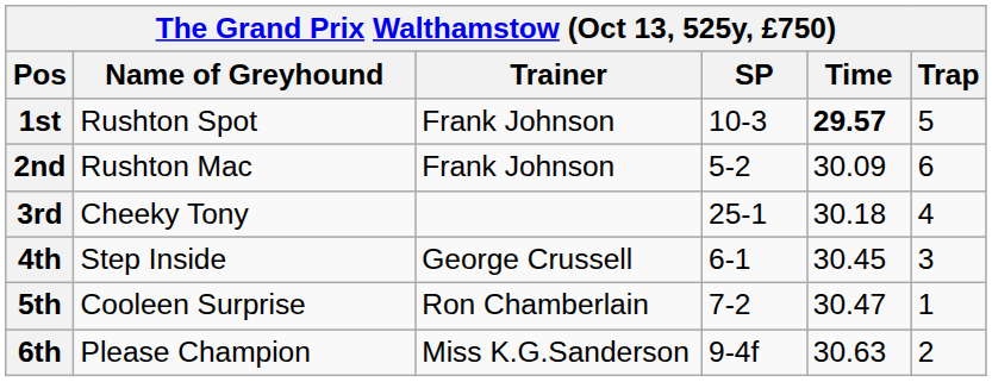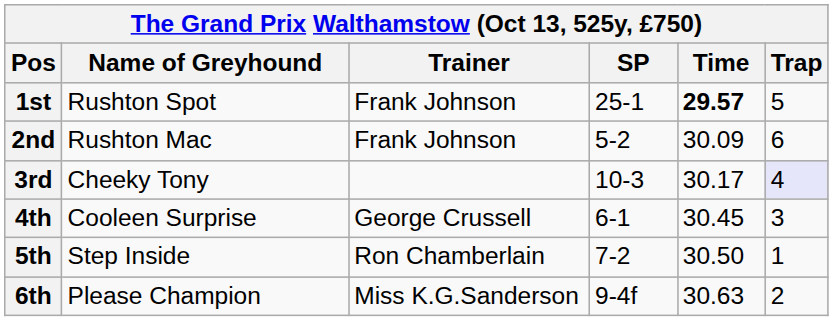1st | SP: 10-3 -> 25-1
3rd | SP: 25-1 -> 10-3
3rd | Time: 30.18 -> 30.17
3rd | Trap: no background -> lavender background
4th | Name of Greyhound: Step Inside -> Cooleen Surprise
5th | Name of Greyhound: Cooleen Surprise -> Step Inside
5th | Time: 30.47 -> 30.50
